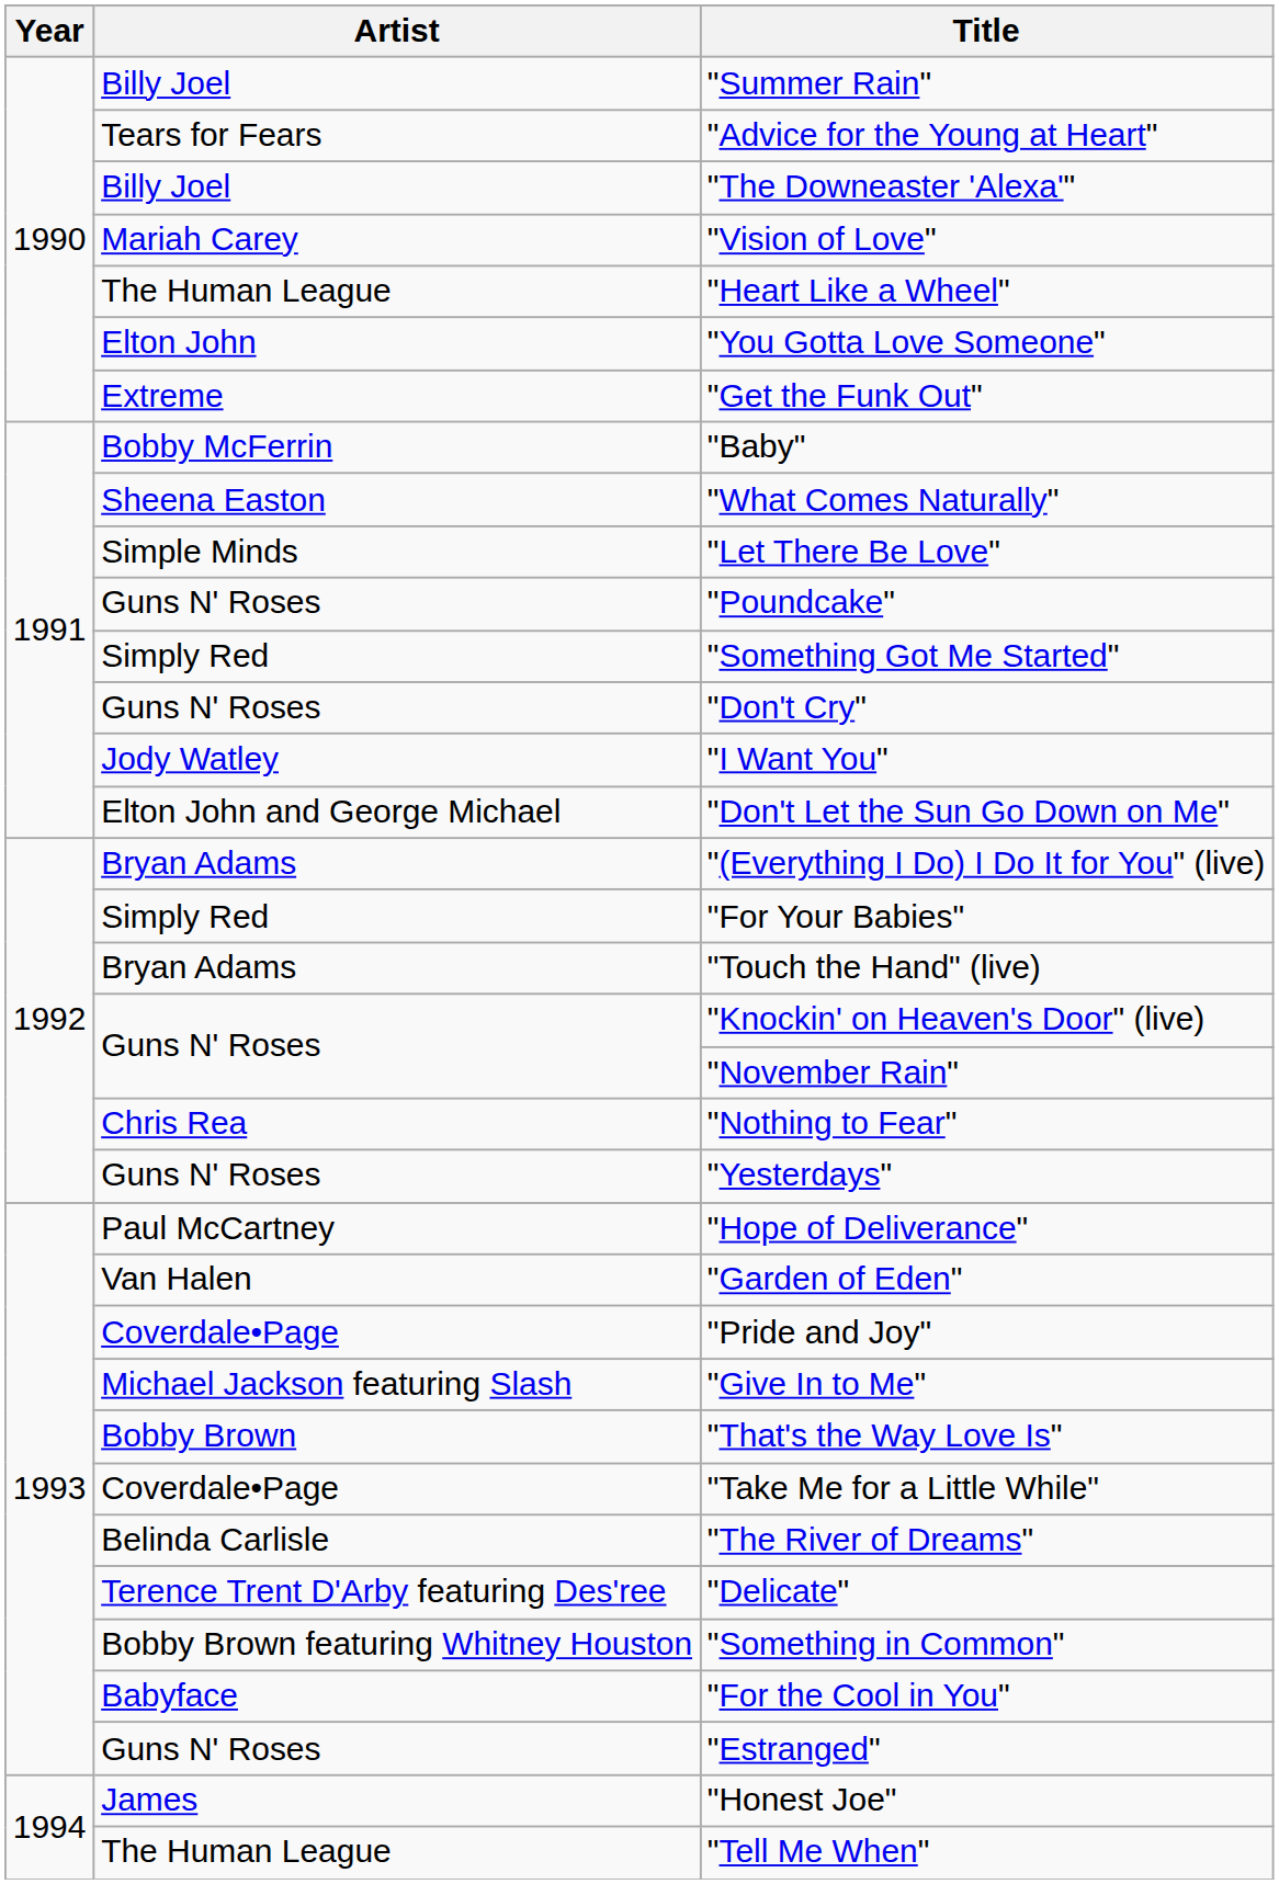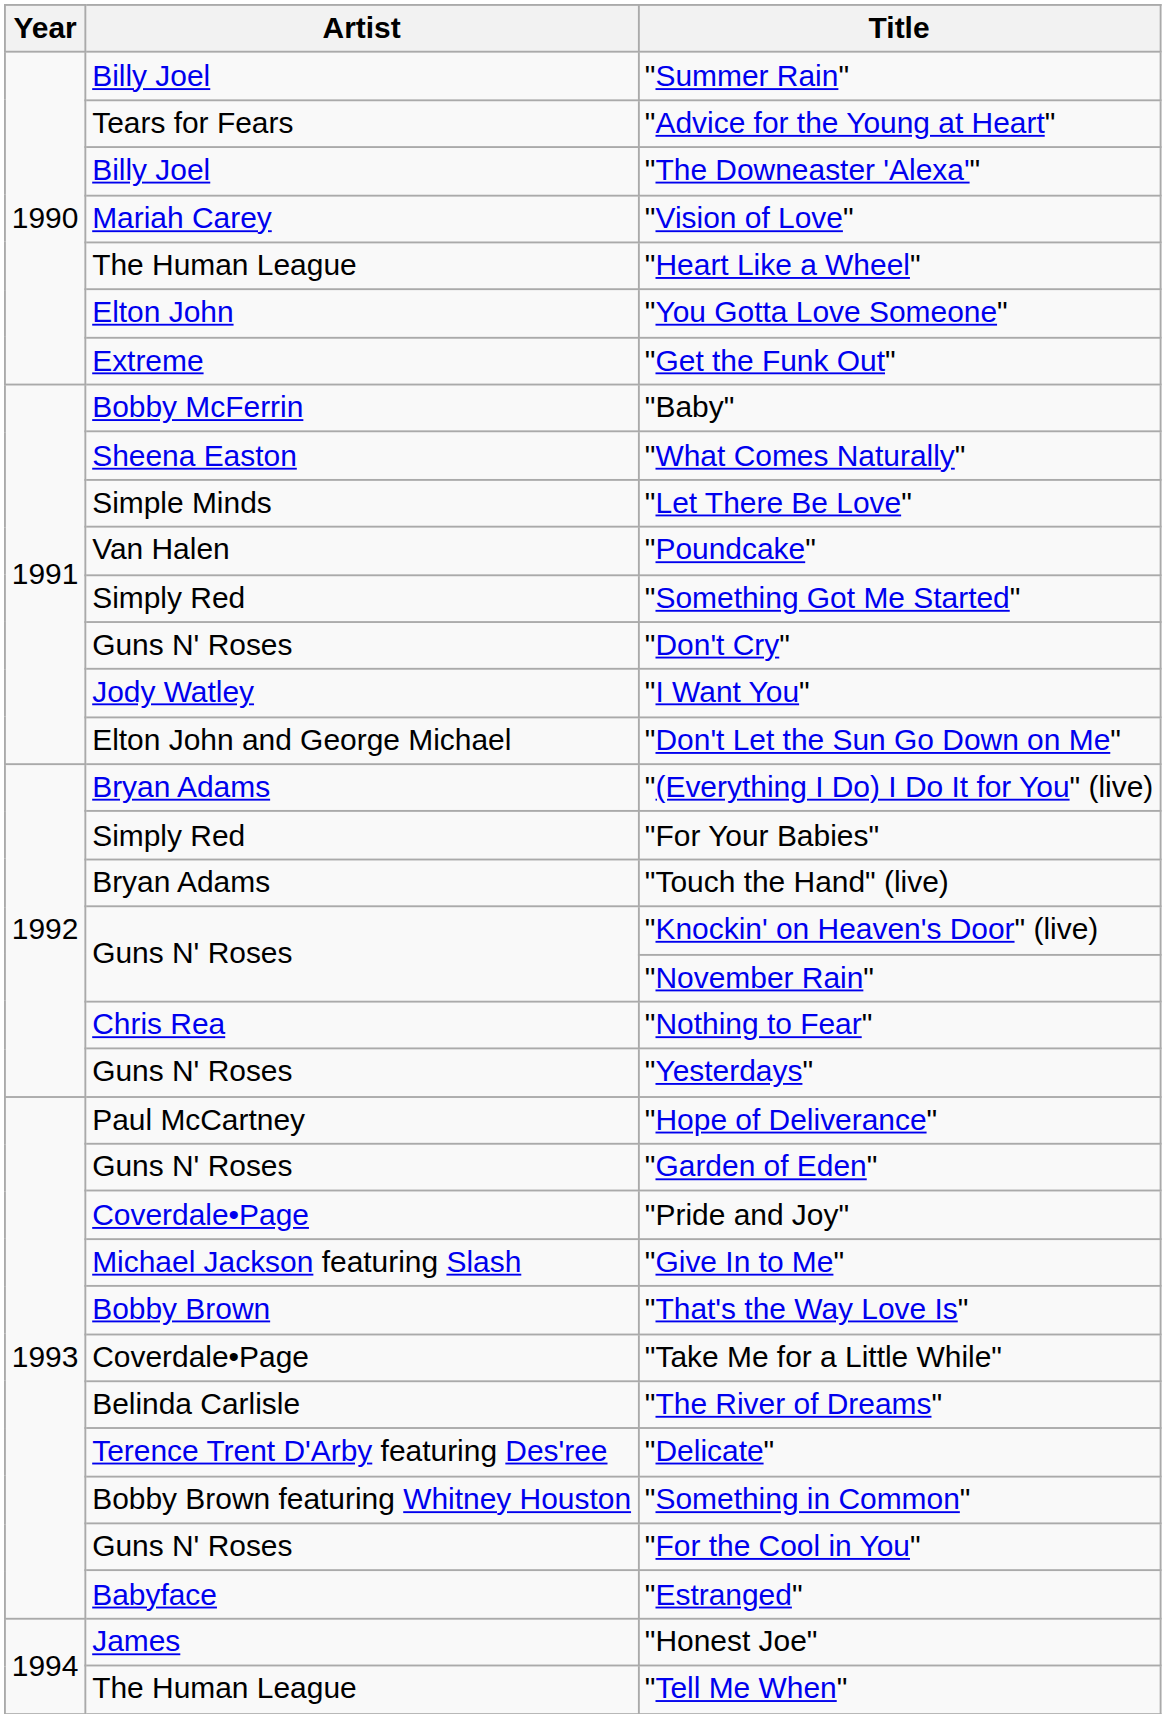"Poundcake" | Artist: Guns N' Roses -> Van Halen
"Garden of Eden" | Artist: Van Halen -> Guns N' Roses
"For the Cool in You" | Artist: Babyface -> Guns N' Roses
"Estranged" | Artist: Guns N' Roses -> Babyface
